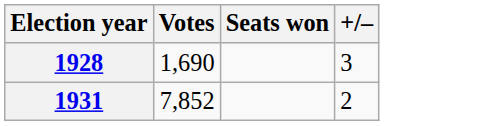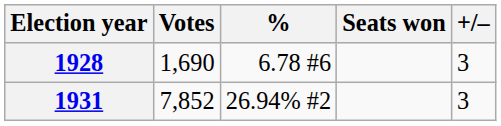+ column: % | 6.78 #6 | 26.94% #2
1931 | +/–: 2 -> 3
